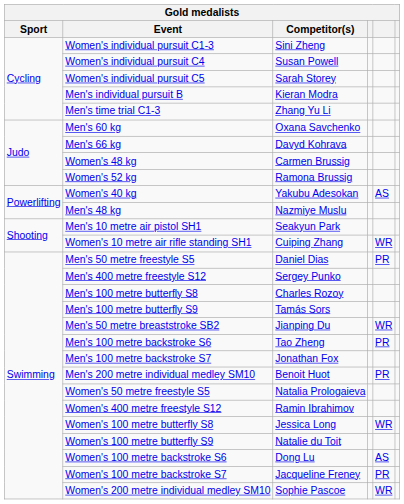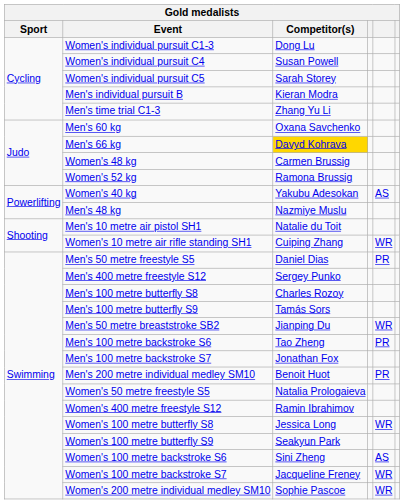Women's individual pursuit C1-3 | Competitor(s): Sini Zheng -> Dong Lu
Men's 66 kg | Competitor(s): no background -> gold background
Men's 10 metre air pistol SH1 | Competitor(s): Seakyun Park -> Natalie du Toit
Women's 100 metre butterfly S9 | Competitor(s): Natalie du Toit -> Seakyun Park
Women's 100 metre backstroke S6 | Competitor(s): Dong Lu -> Sini Zheng
Women's 100 metre backstroke S7 | column 5: PR -> WR
